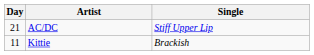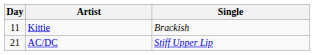rows swapped: Kittie <-> AC/DC
